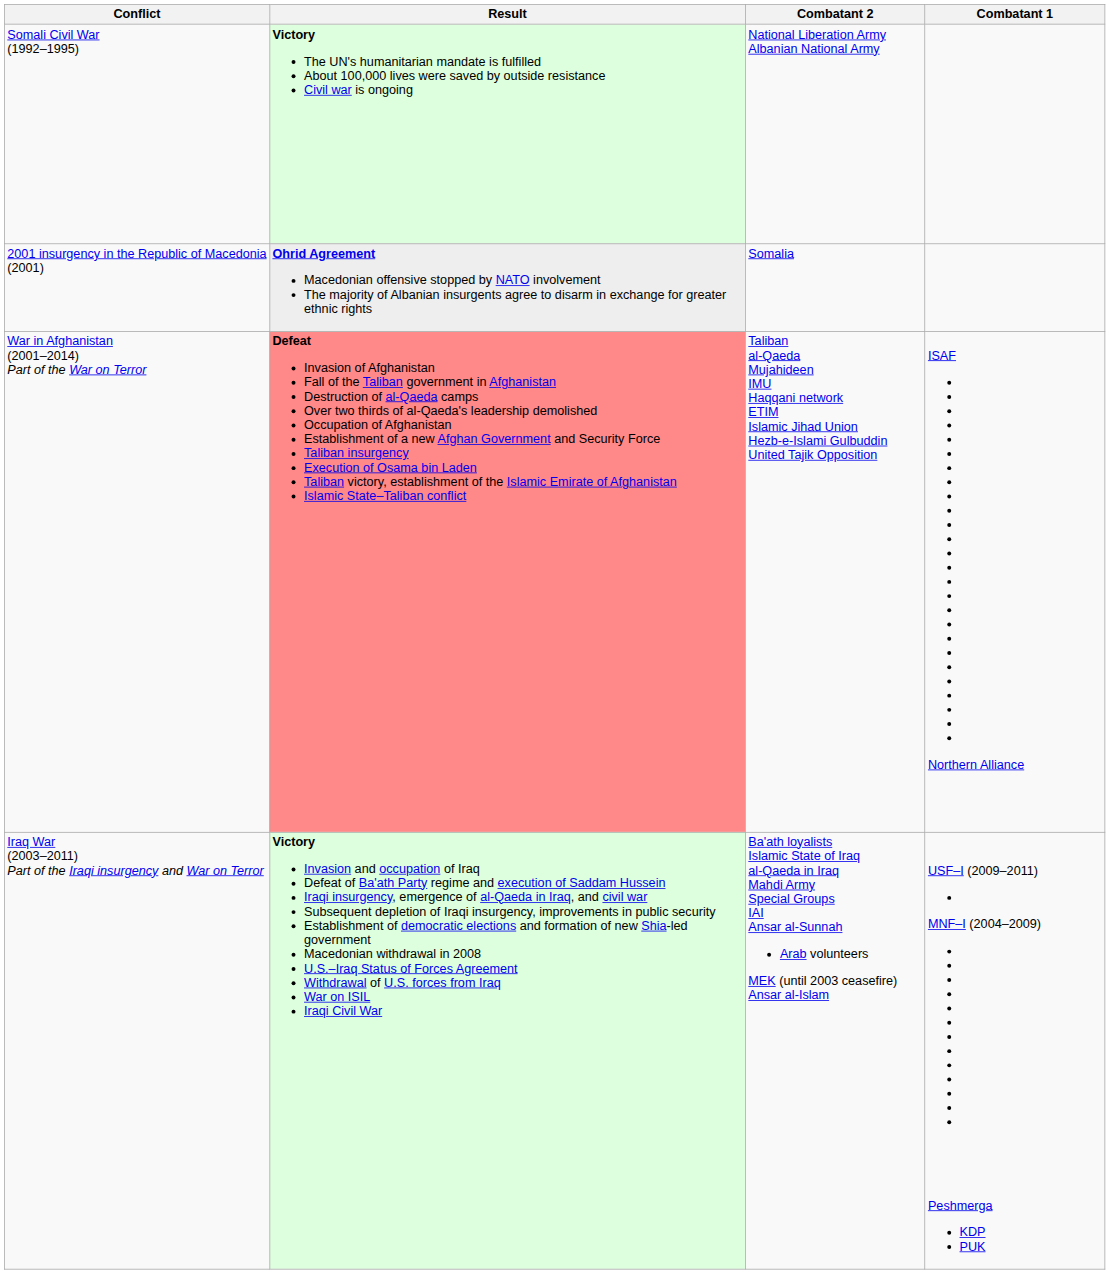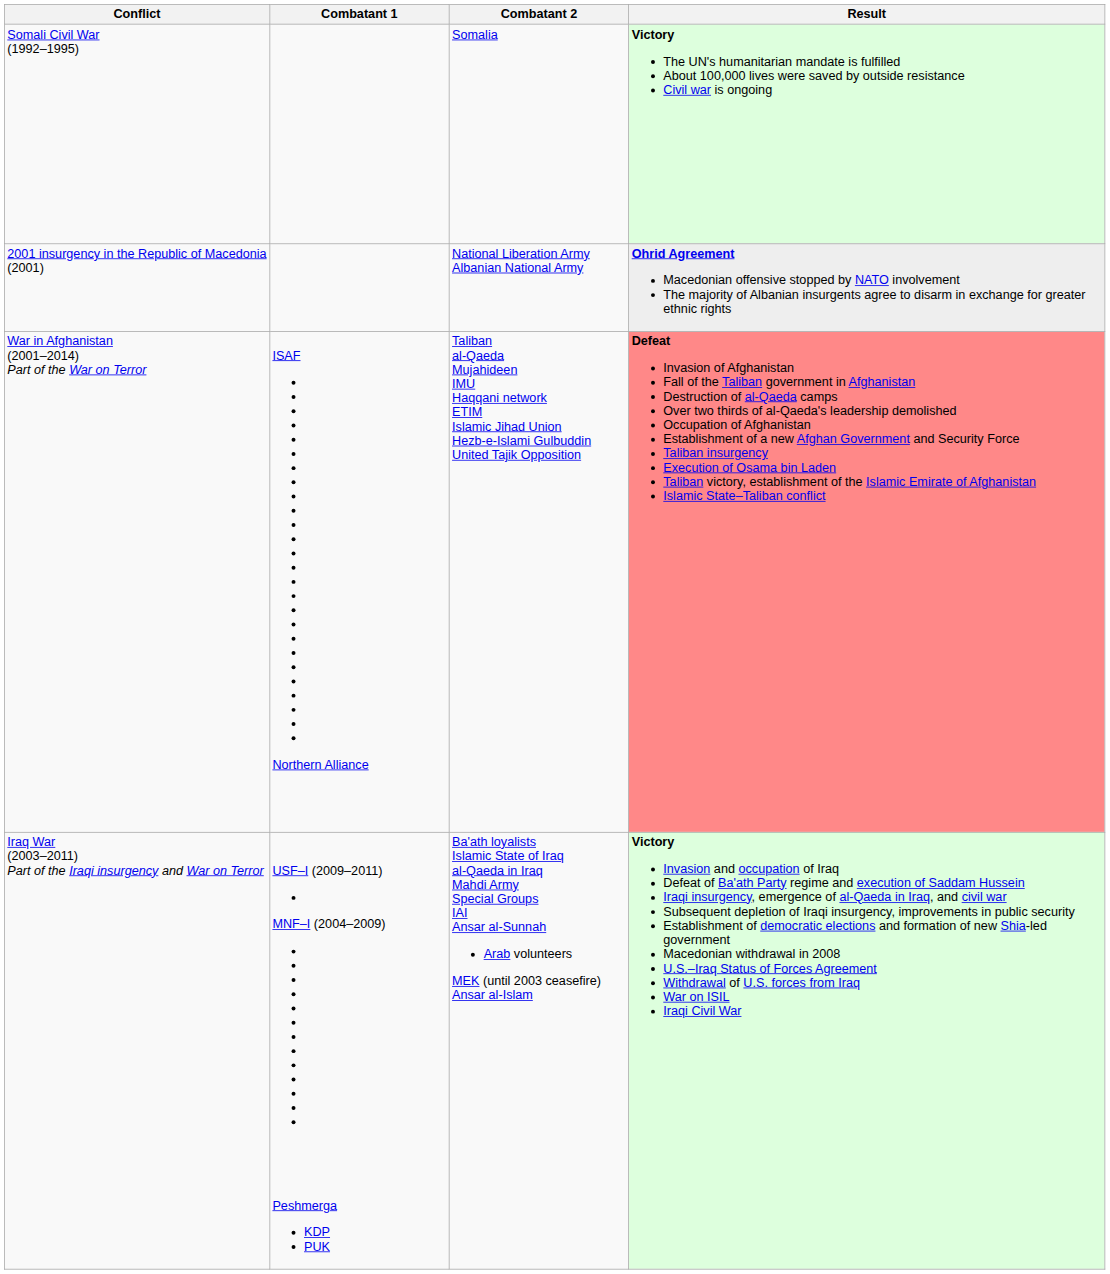columns swapped: Combatant 1 <-> Result
Somali Civil War (1992–1995) | Combatant 2: National Liberation Army Albanian National Army -> Somalia
2001 insurgency in the Republic of Macedonia (2001) | Combatant 2: Somalia -> National Liberation Army Albanian National Army
